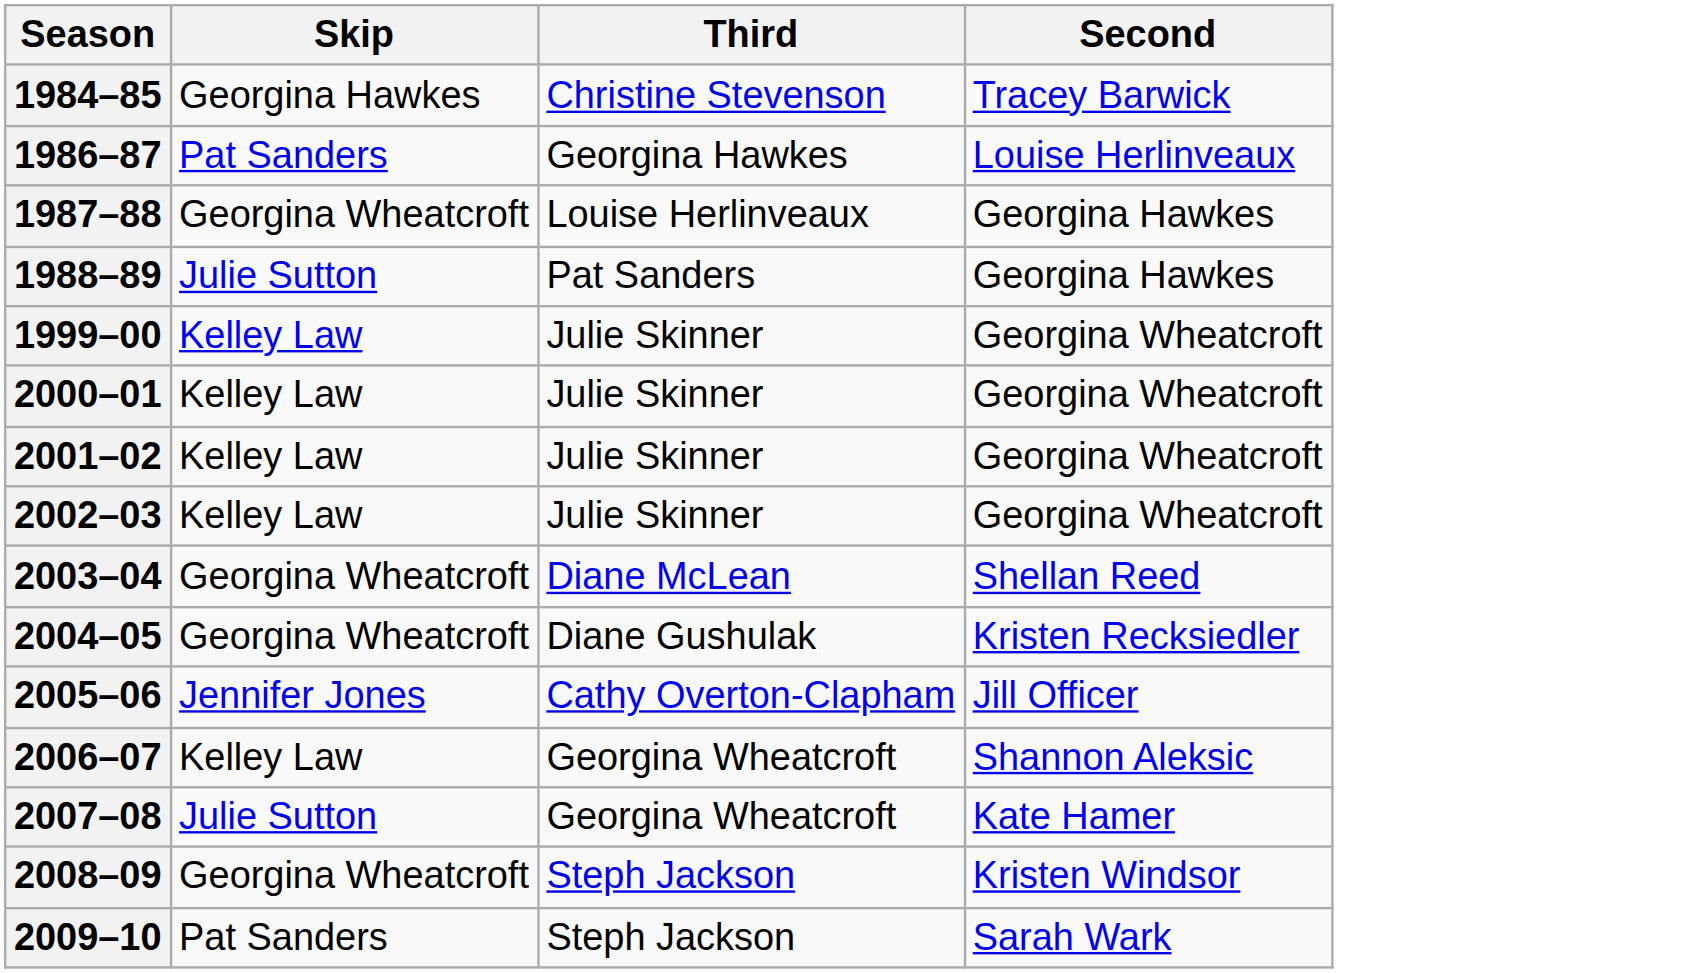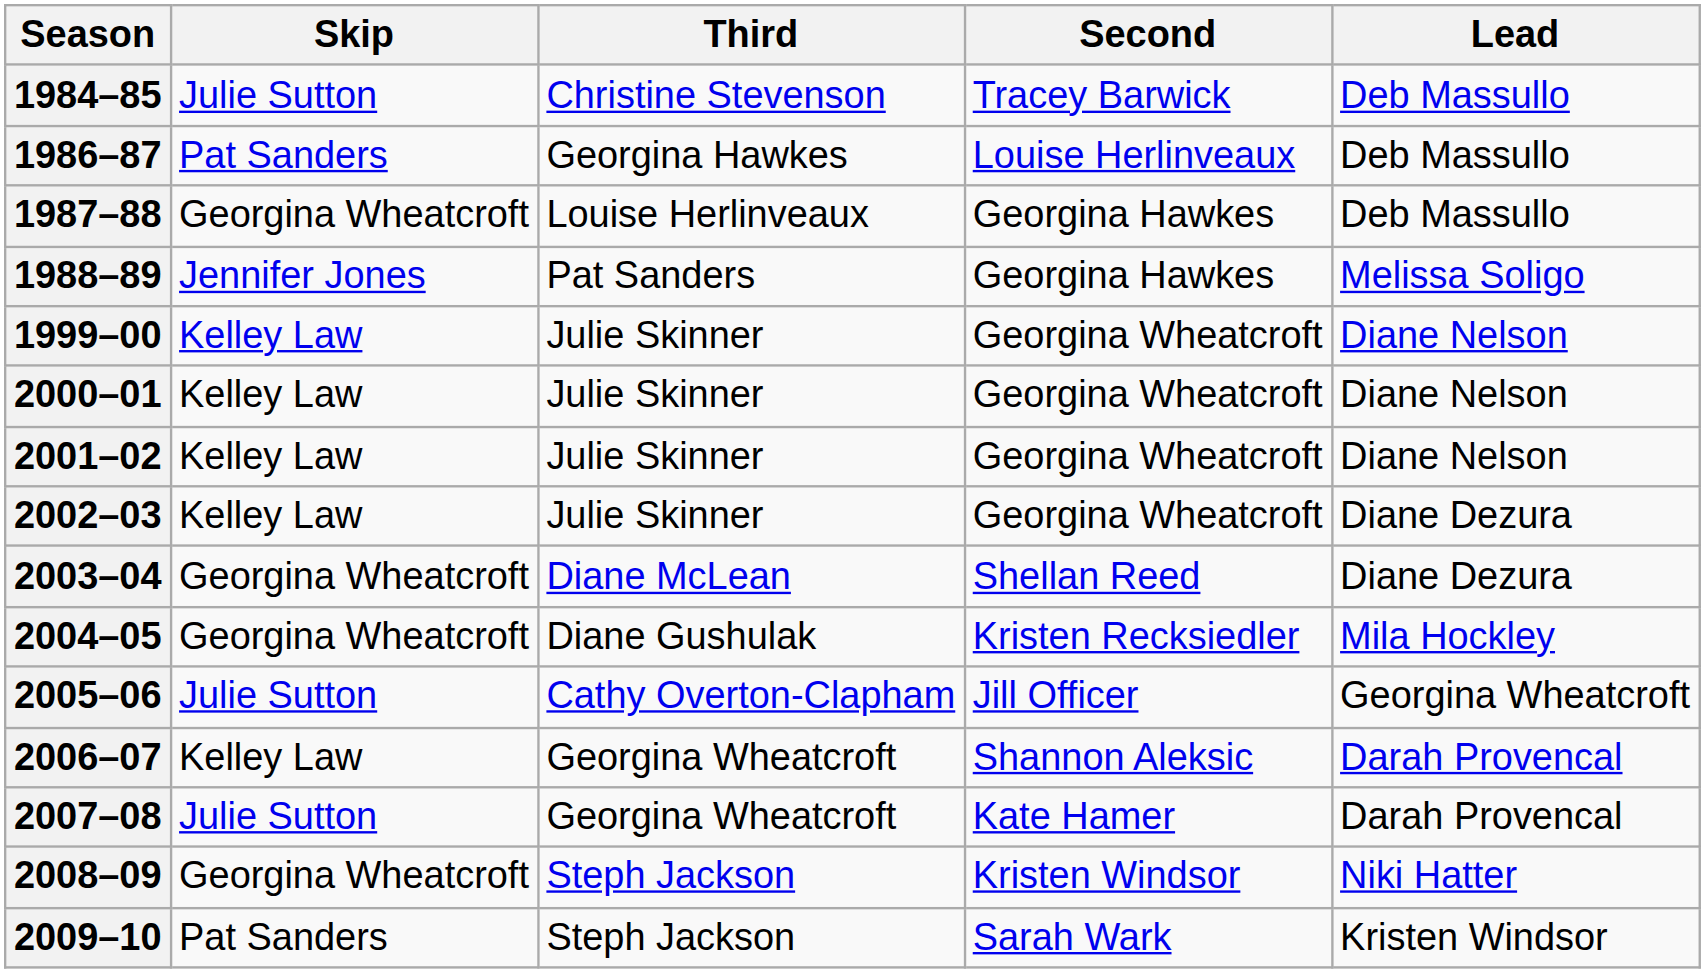+ column: Lead | Deb Massullo | Deb Massullo | Deb Massullo | Melissa Soligo | Diane Nelson | Diane Nelson | Diane Nelson | Diane Dezura | Diane Dezura | Mila Hockley | Georgina Wheatcroft | Darah Provencal | Darah Provencal | Niki Hatter | Kristen Windsor
1984–85 | Skip: Georgina Hawkes -> Julie Sutton
1988–89 | Skip: Julie Sutton -> Jennifer Jones
2005–06 | Skip: Jennifer Jones -> Julie Sutton
